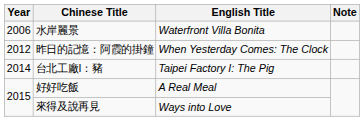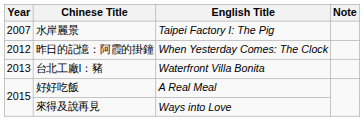水岸麗景 | Year: 2006 -> 2007
水岸麗景 | English Title: Waterfront Villa Bonita -> Taipei Factory I: The Pig
台北工廠I：豬 | Year: 2014 -> 2013
台北工廠I：豬 | English Title: Taipei Factory I: The Pig -> Waterfront Villa Bonita
